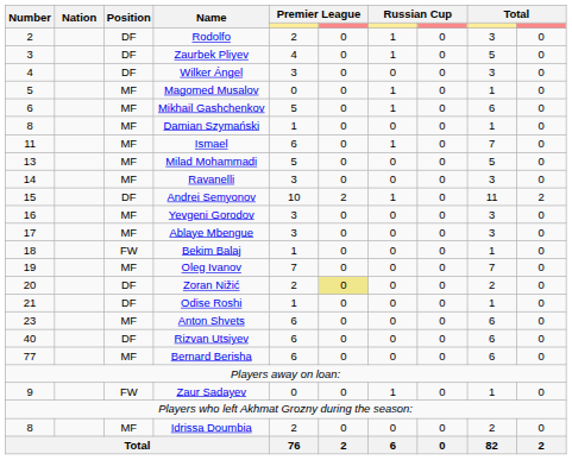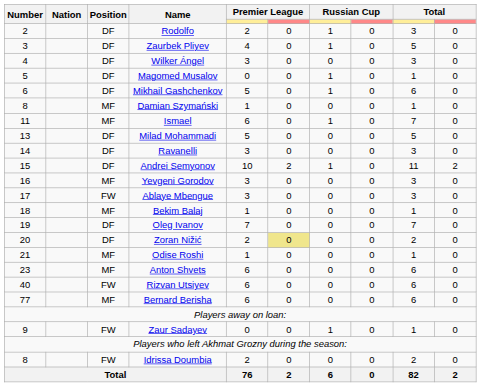Magomed Musalov | Position: MF -> DF
Mikhail Gashchenkov | Position: MF -> DF
Milad Mohammadi | Position: MF -> DF
Ravanelli | Position: MF -> DF
Ablaye Mbengue | Position: MF -> FW
Bekim Balaj | Position: FW -> MF
Oleg Ivanov | Position: MF -> DF
Odise Roshi | Position: DF -> MF
Rizvan Utsiyev | Position: DF -> FW
Idrissa Doumbia | Position: MF -> FW
